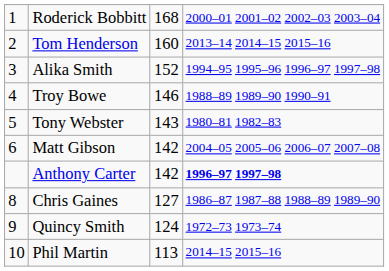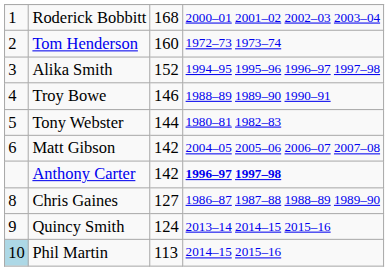Tom Henderson | column 4: 2013–14 2014–15 2015–16 -> 1972–73 1973–74
Tony Webster | column 3: 143 -> 144
Quincy Smith | column 4: 1972–73 1973–74 -> 2013–14 2014–15 2015–16
Phil Martin | column 1: no background -> lightblue background
